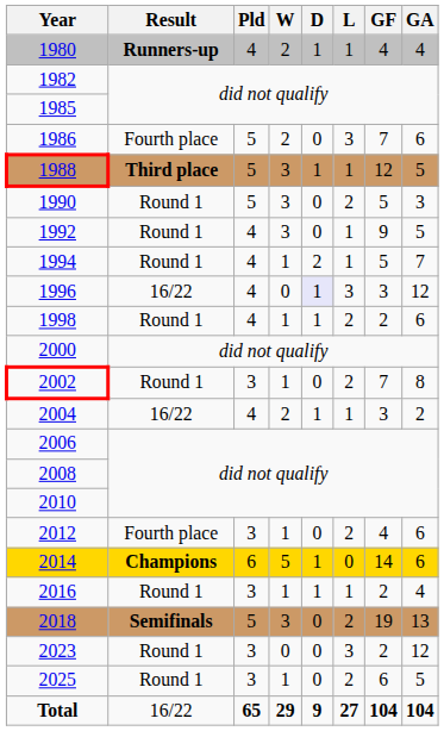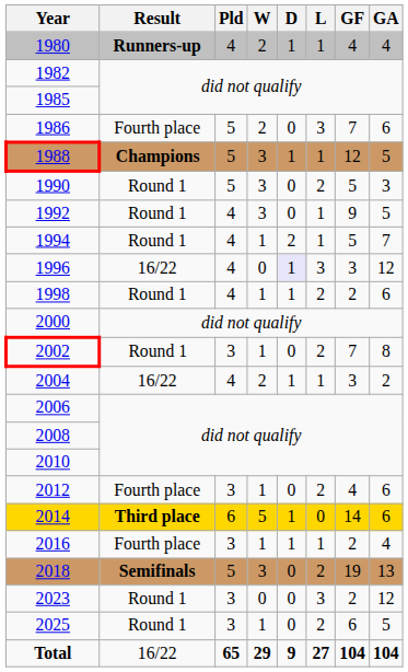1988 | Result: Third place -> Champions
2014 | Result: Champions -> Third place
2016 | Result: Round 1 -> Fourth place
